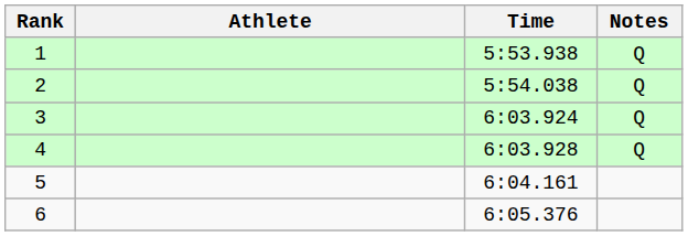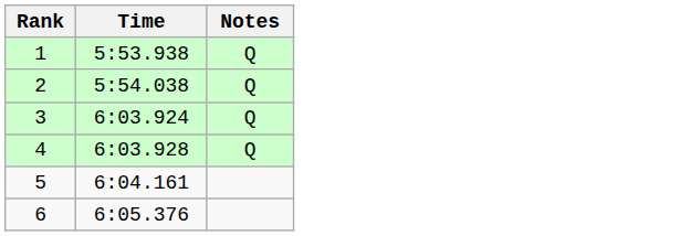- column: Athlete
